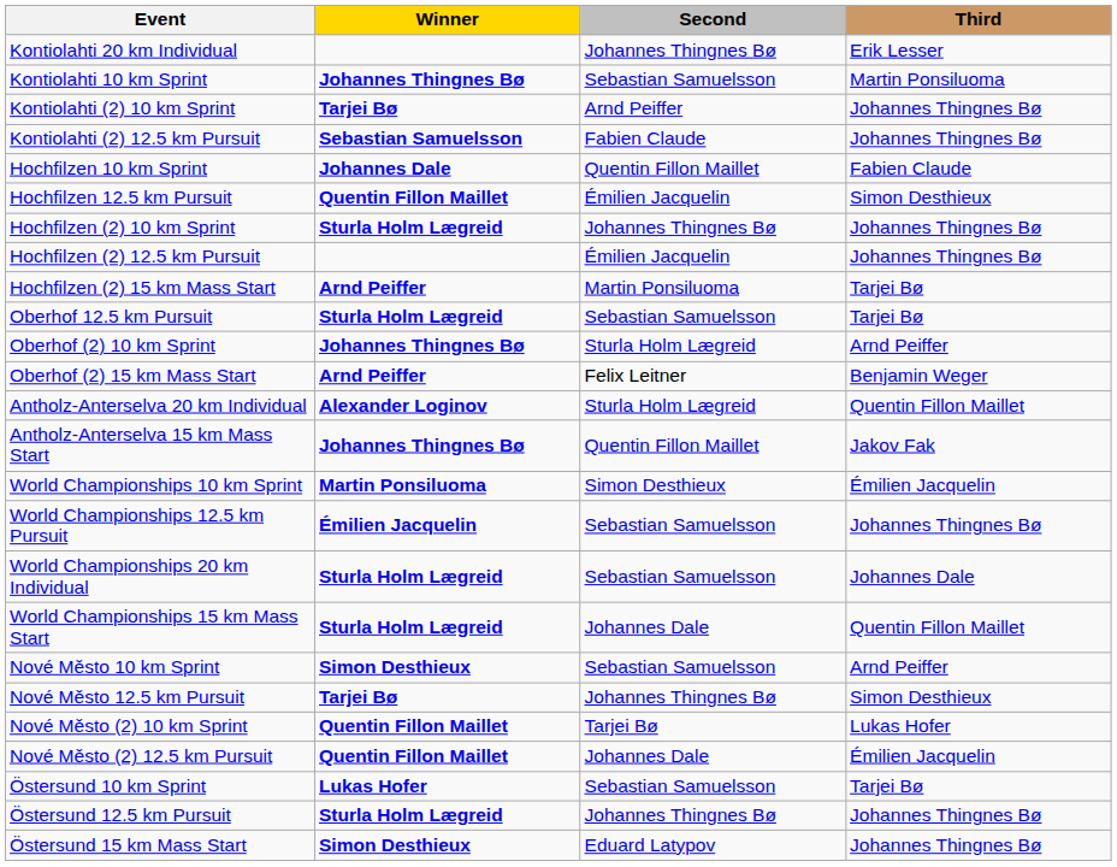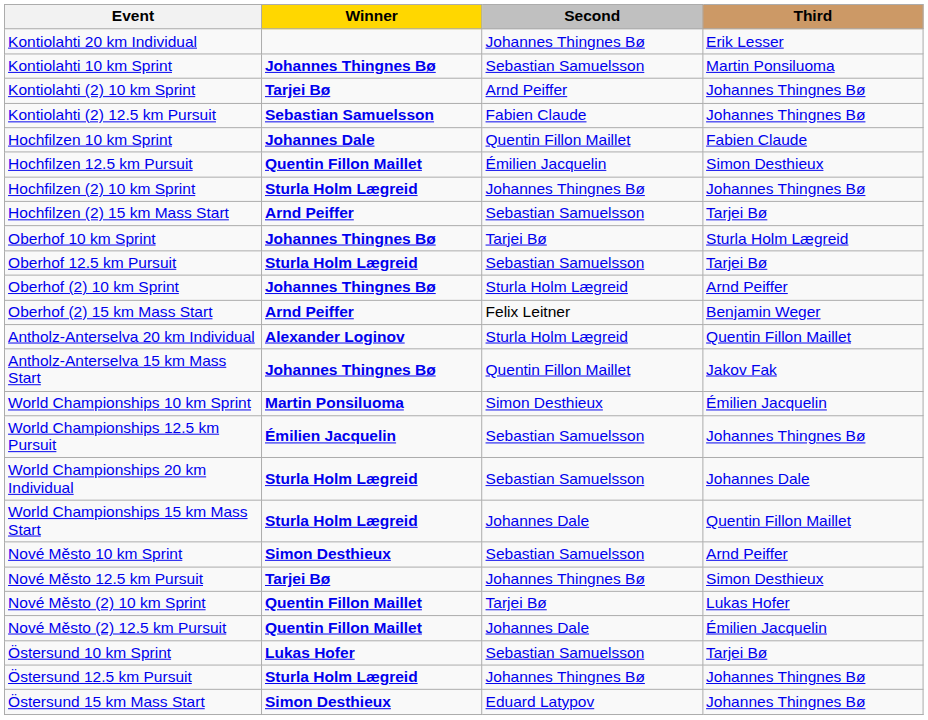- row: Hochfilzen (2) 12.5 km Pursuit | Émilien Jacquelin | Johannes Thingnes Bø
Hochfilzen (2) 15 km Mass Start | Second: Martin Ponsiluoma -> Sebastian Samuelsson
+ row: Oberhof 10 km Sprint | Johannes Thingnes Bø | Tarjei Bø | Sturla Holm Lægreid
